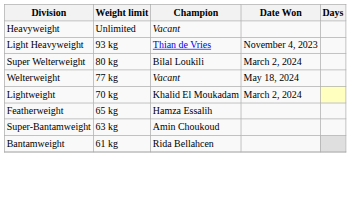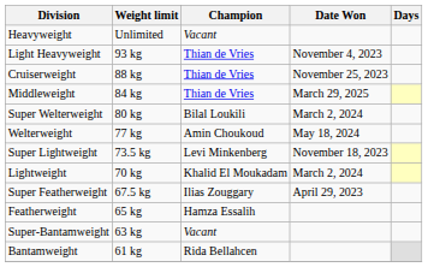+ row: Cruiserweight | 88 kg | Thian de Vries | November 25, 2023
+ row: Middleweight | 84 kg | Thian de Vries | March 29, 2025
Welterweight | Champion: Vacant -> Amin Choukoud
+ row: Super Lightweight | 73.5 kg | Levi Minkenberg | November 18, 2023
+ row: Super Featherweight | 67.5 kg | Ilias Zouggary | April 29, 2023
Super-Bantamweight | Champion: Amin Choukoud -> Vacant
